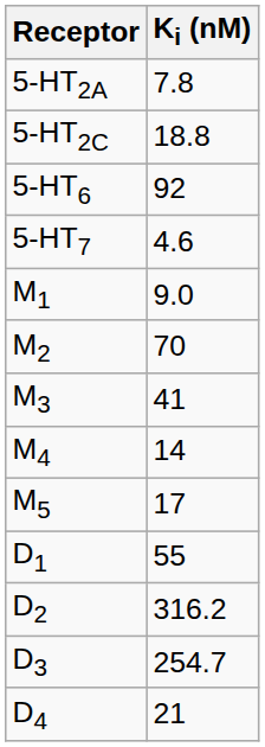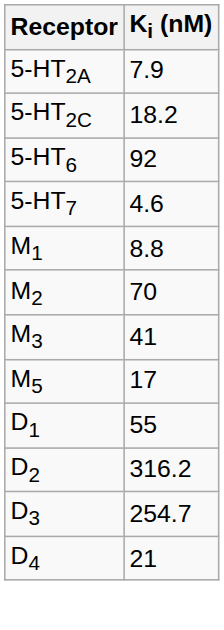5-HT2A | Ki (nM): 7.8 -> 7.9
5-HT2C | Ki (nM): 18.8 -> 18.2
M1 | Ki (nM): 9.0 -> 8.8
- row: M4 | 14
